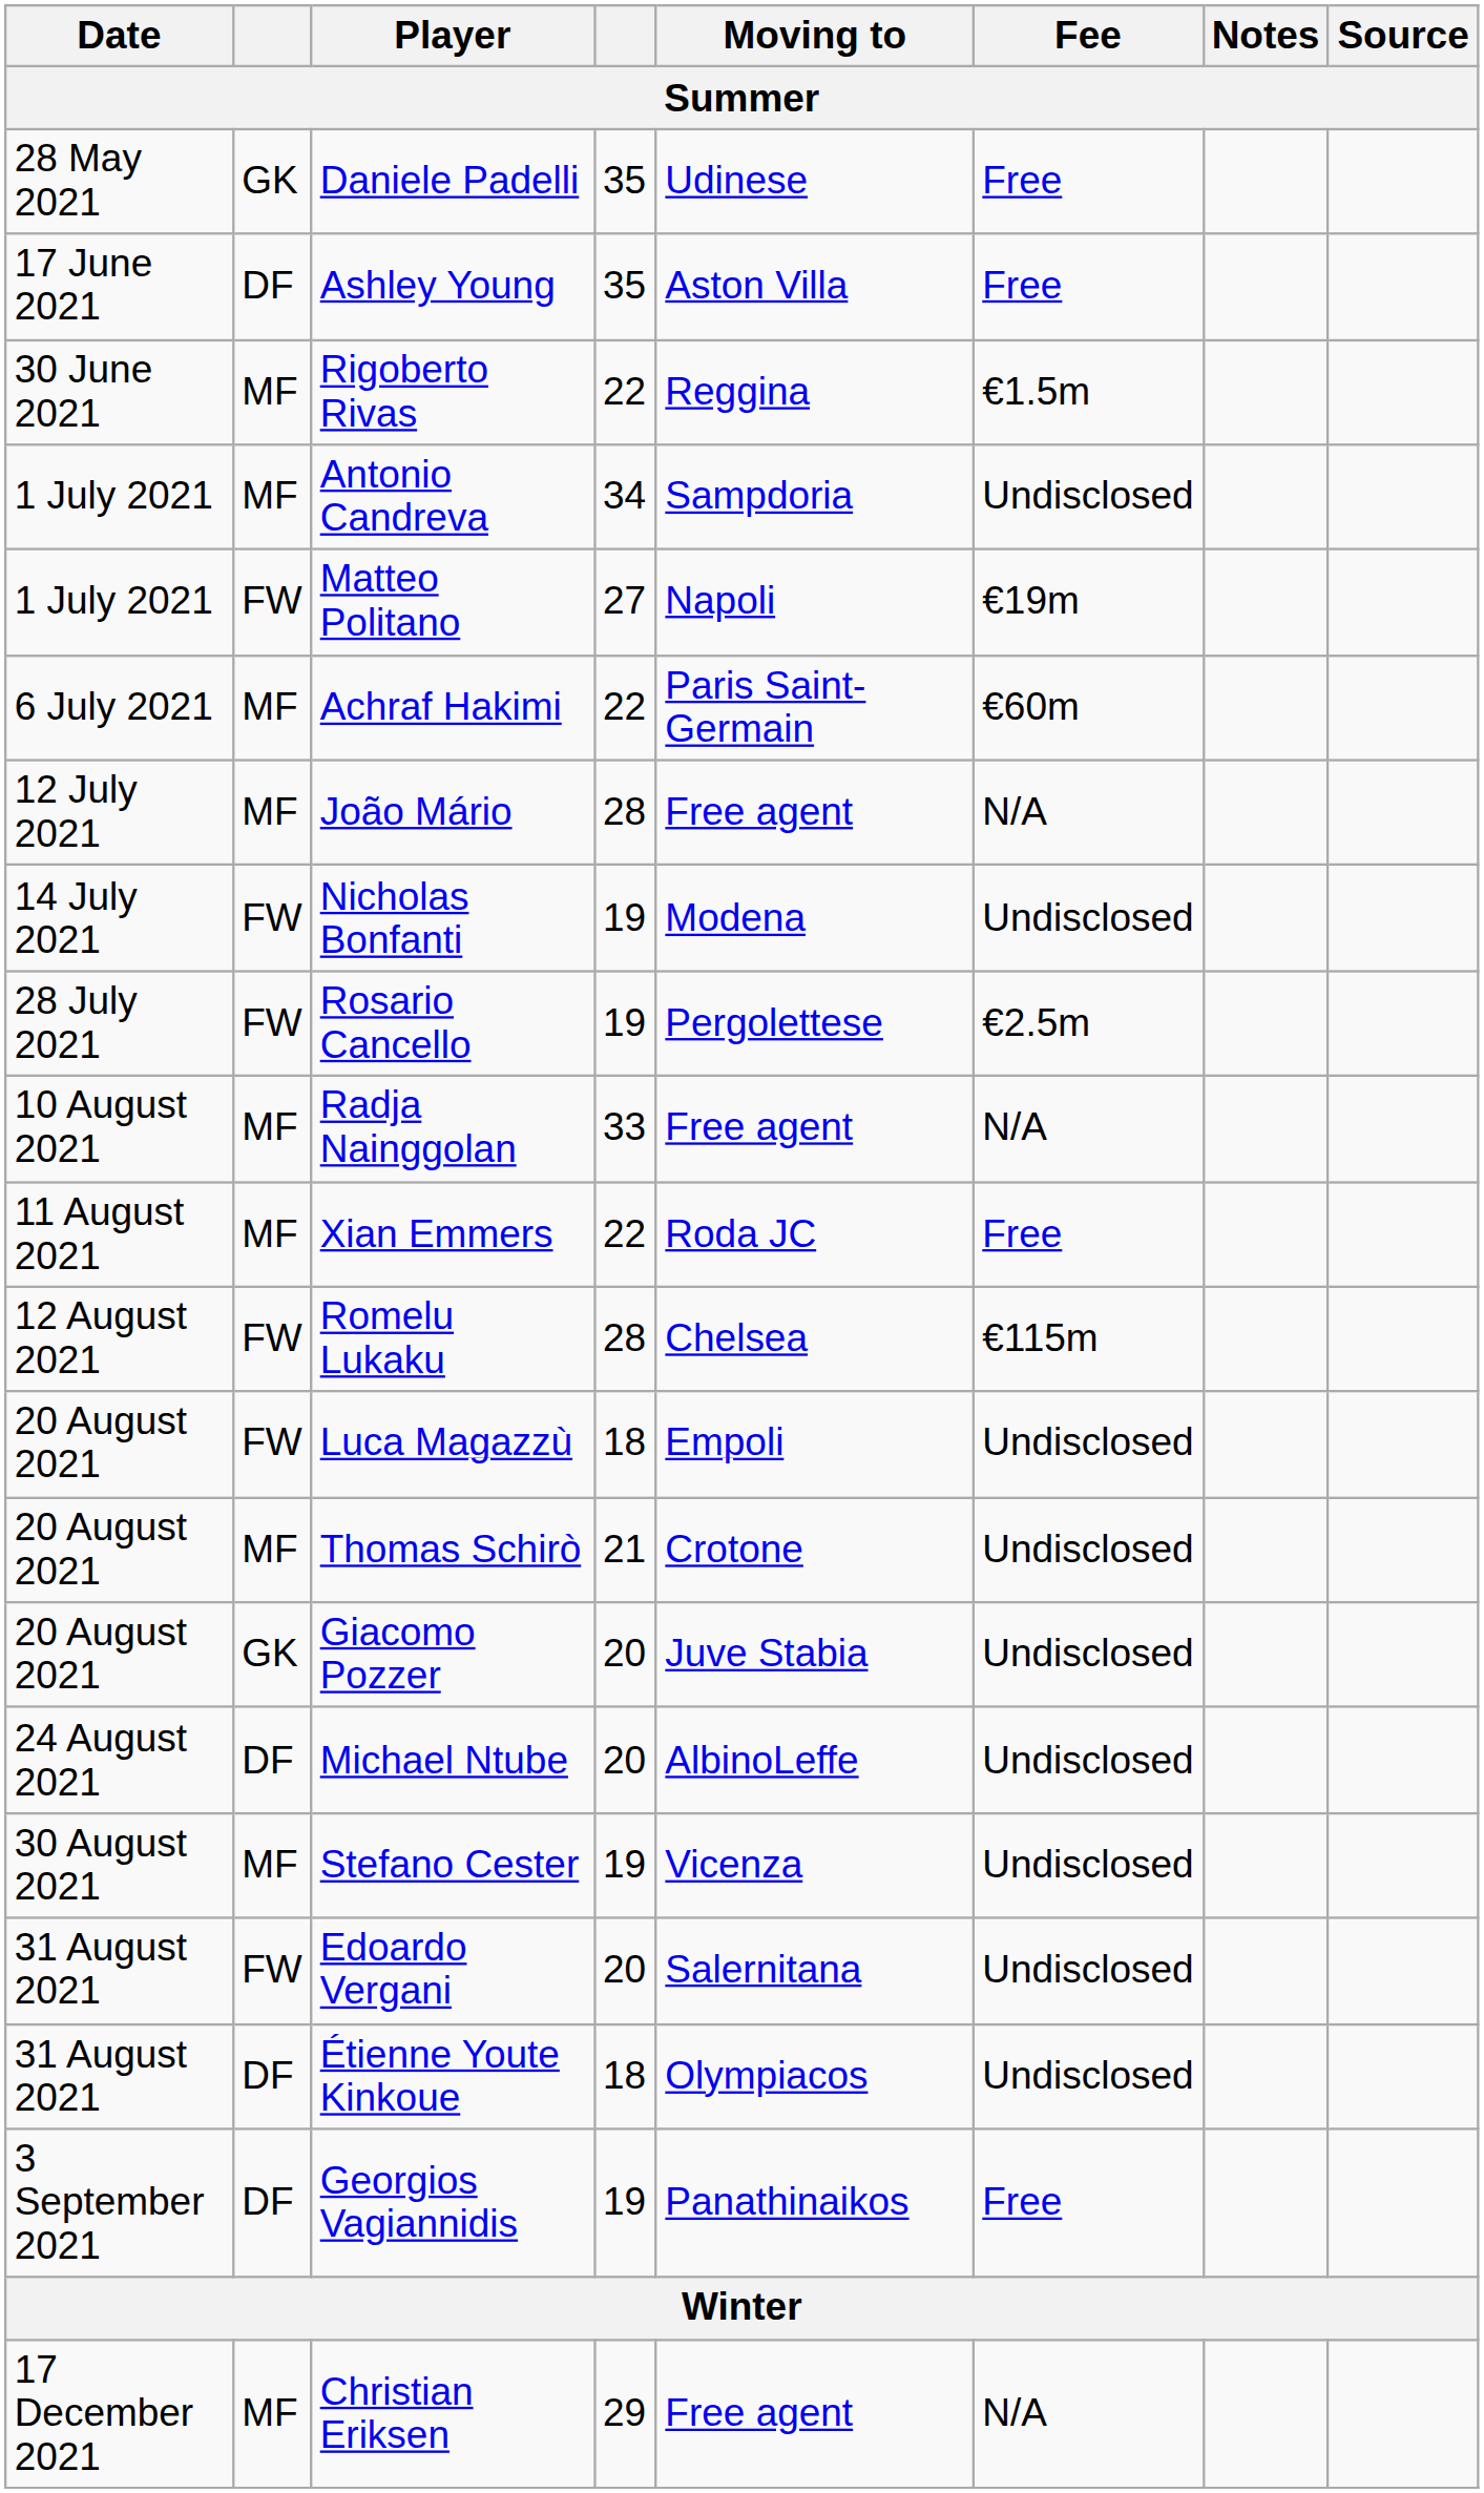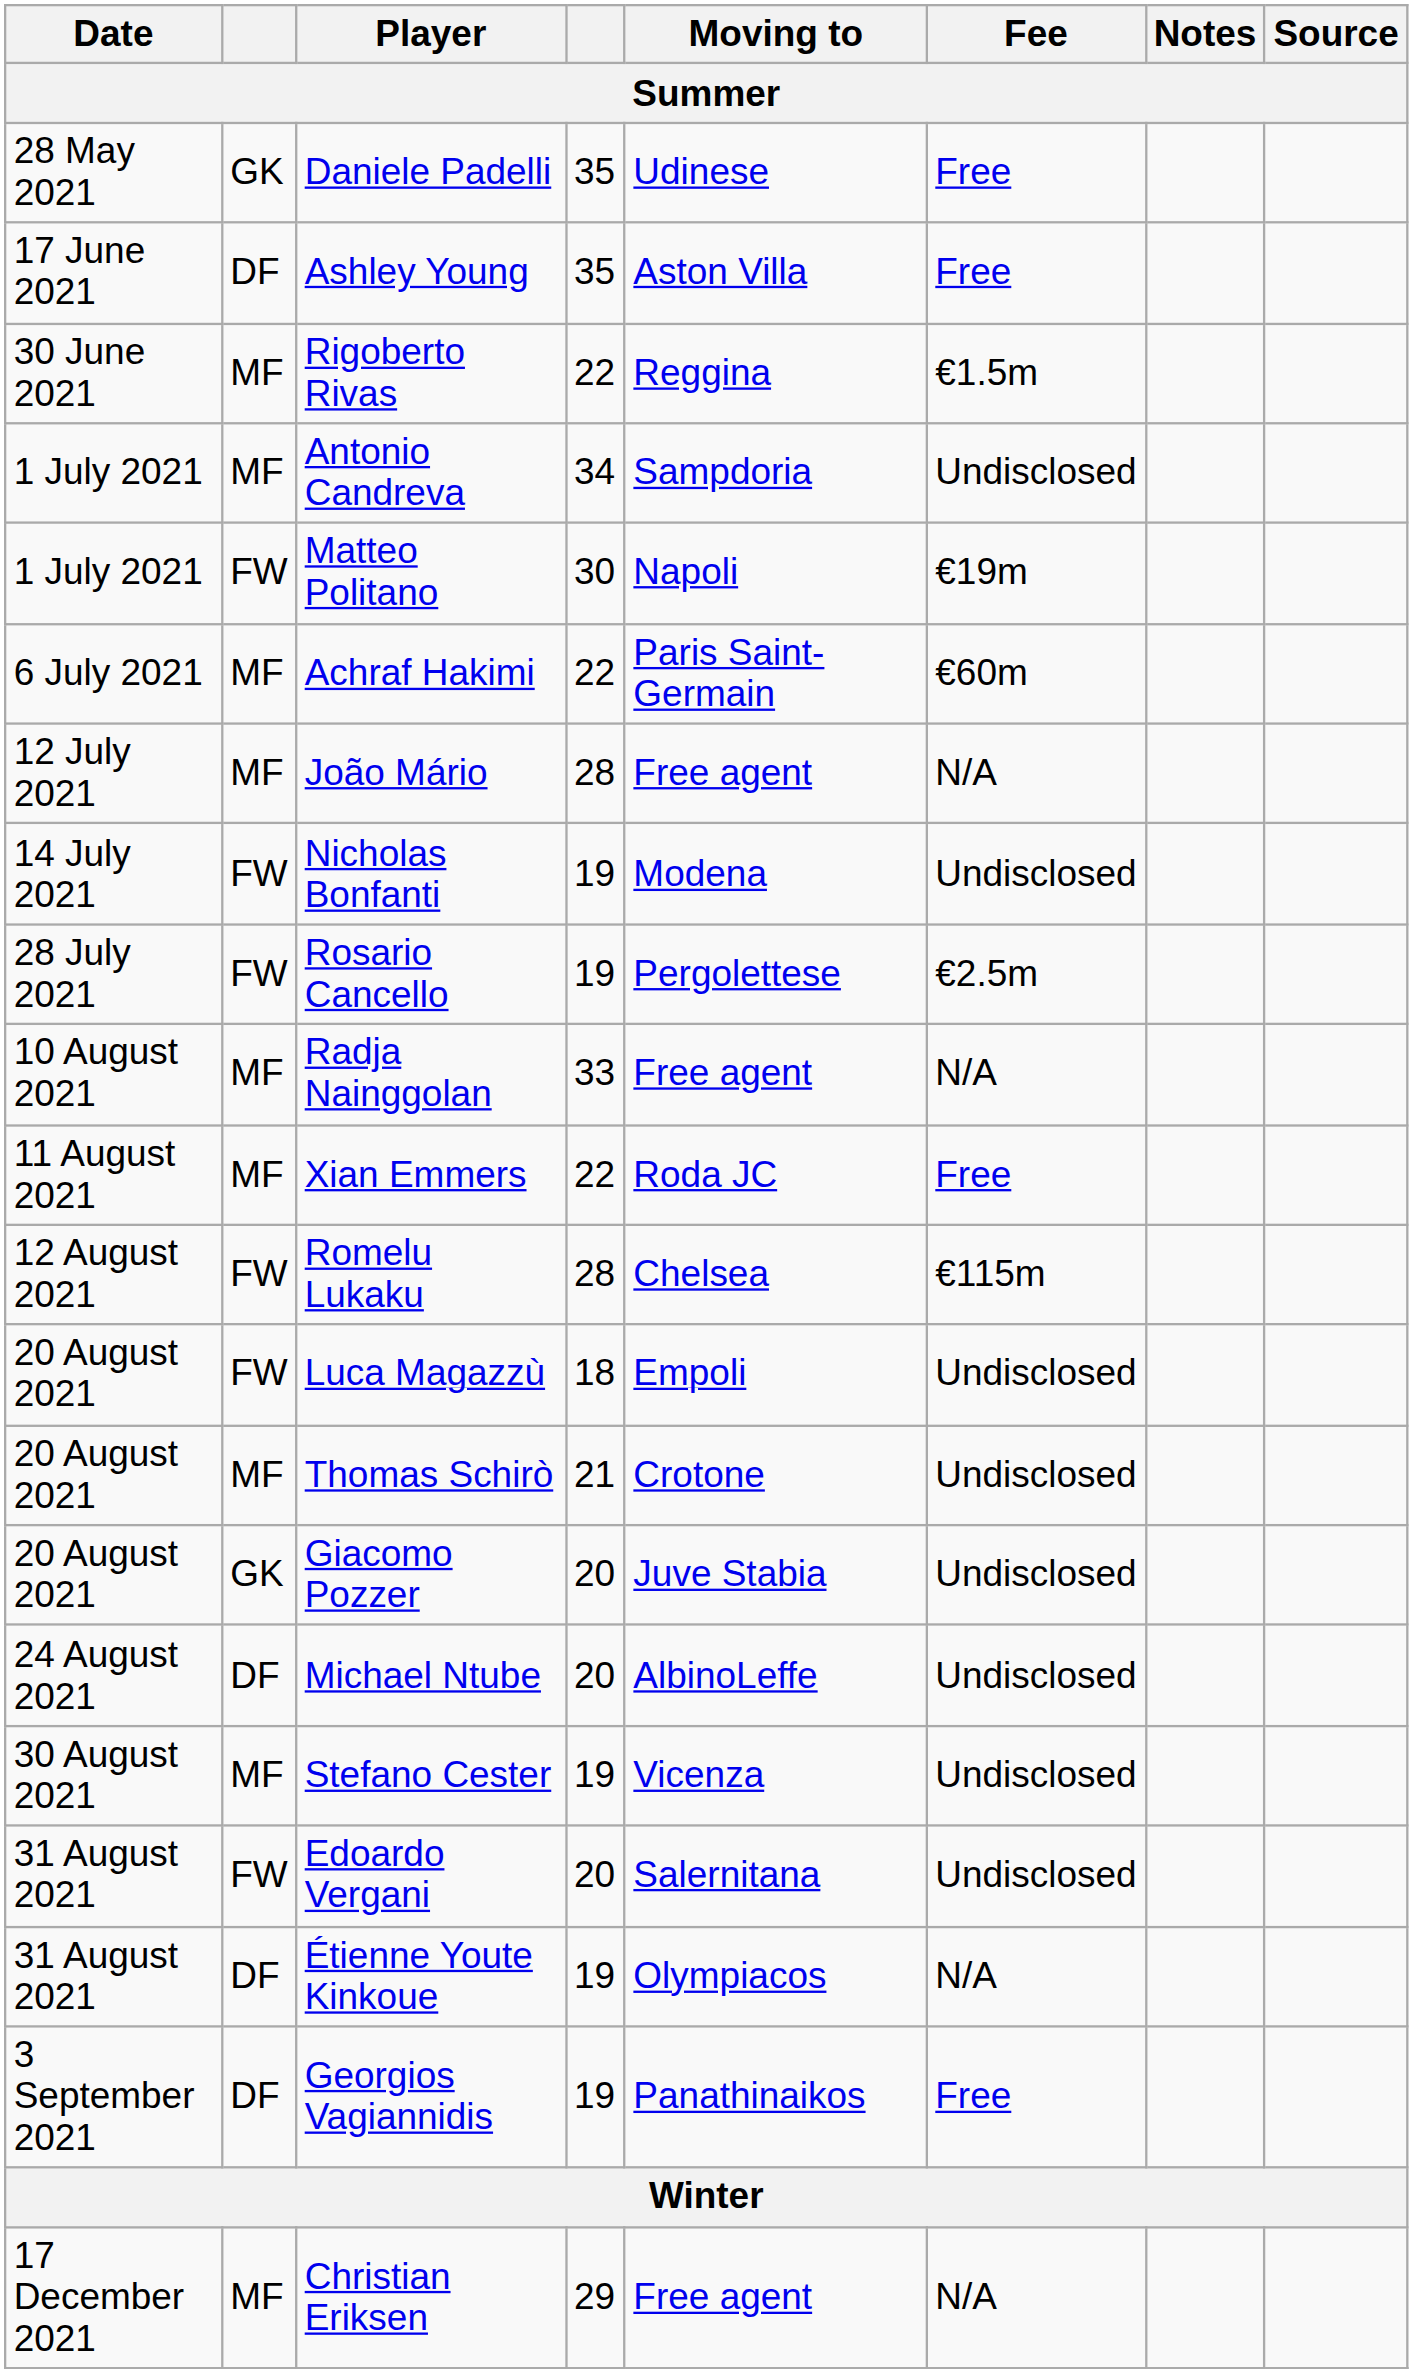Matteo Politano | column 4: 27 -> 30
Étienne Youte Kinkoue | column 4: 18 -> 19
Étienne Youte Kinkoue | Fee: Undisclosed -> N/A
